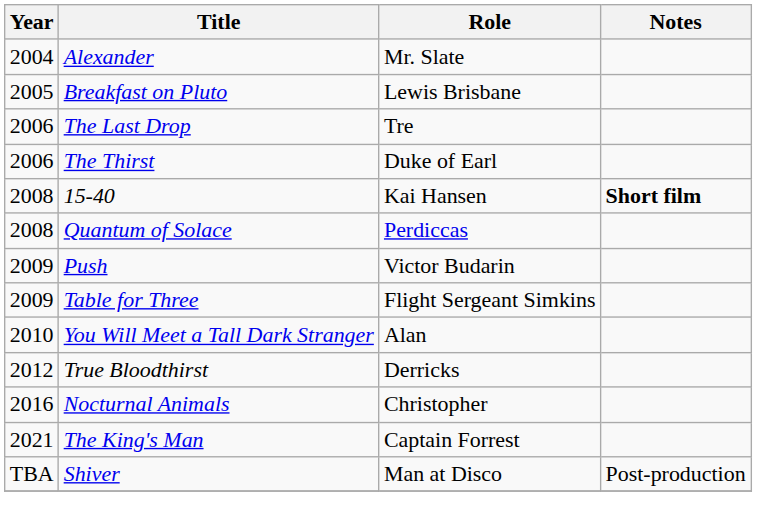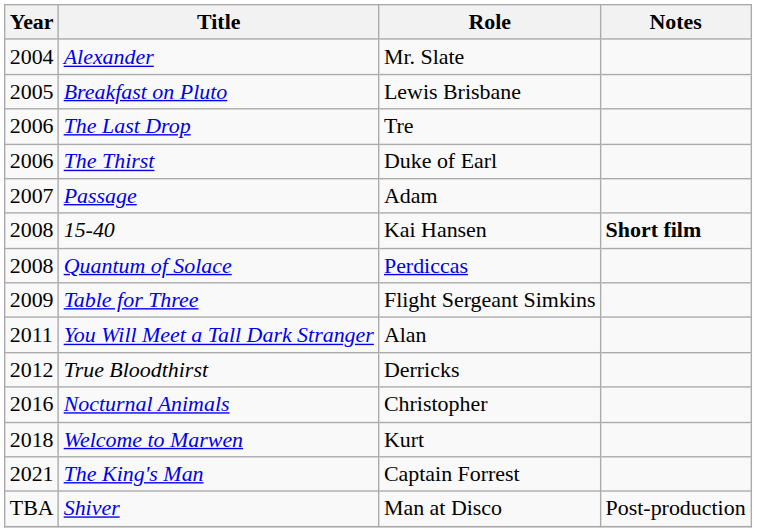+ row: 2007 | Passage | Adam
- row: 2009 | Push | Victor Budarin
You Will Meet a Tall Dark Stranger | Year: 2010 -> 2011
+ row: 2018 | Welcome to Marwen | Kurt
